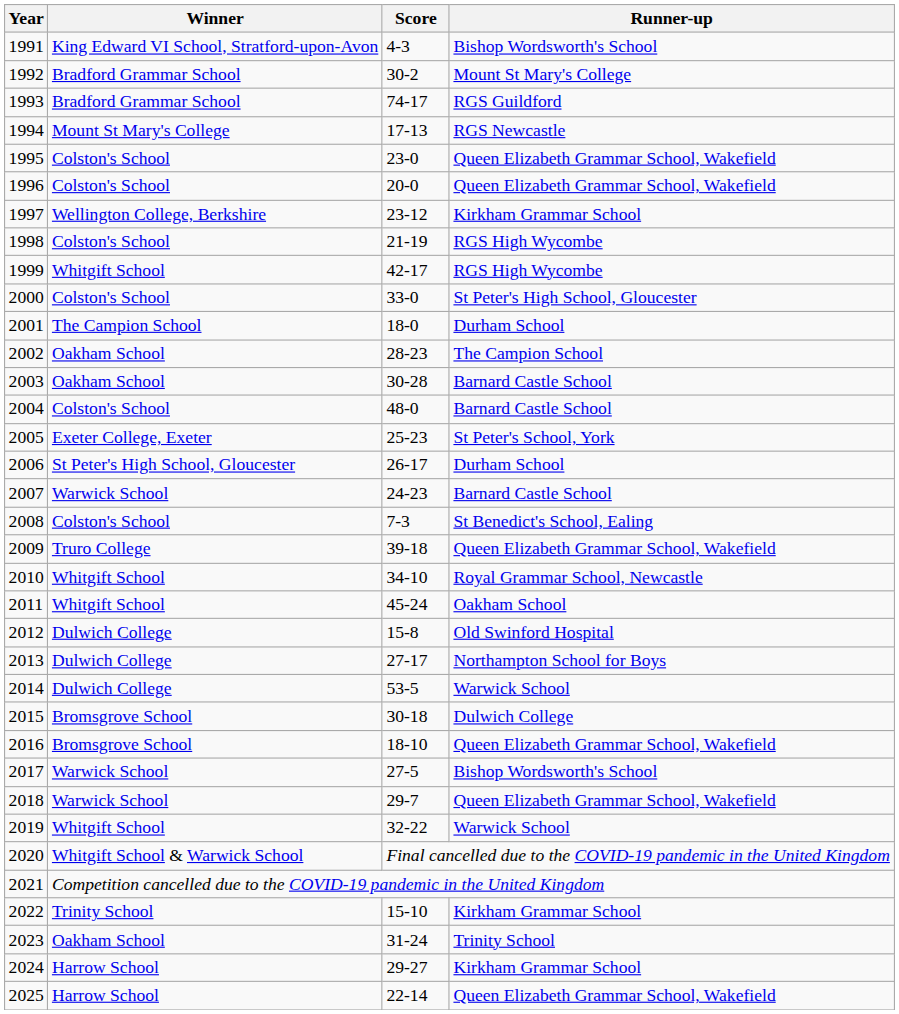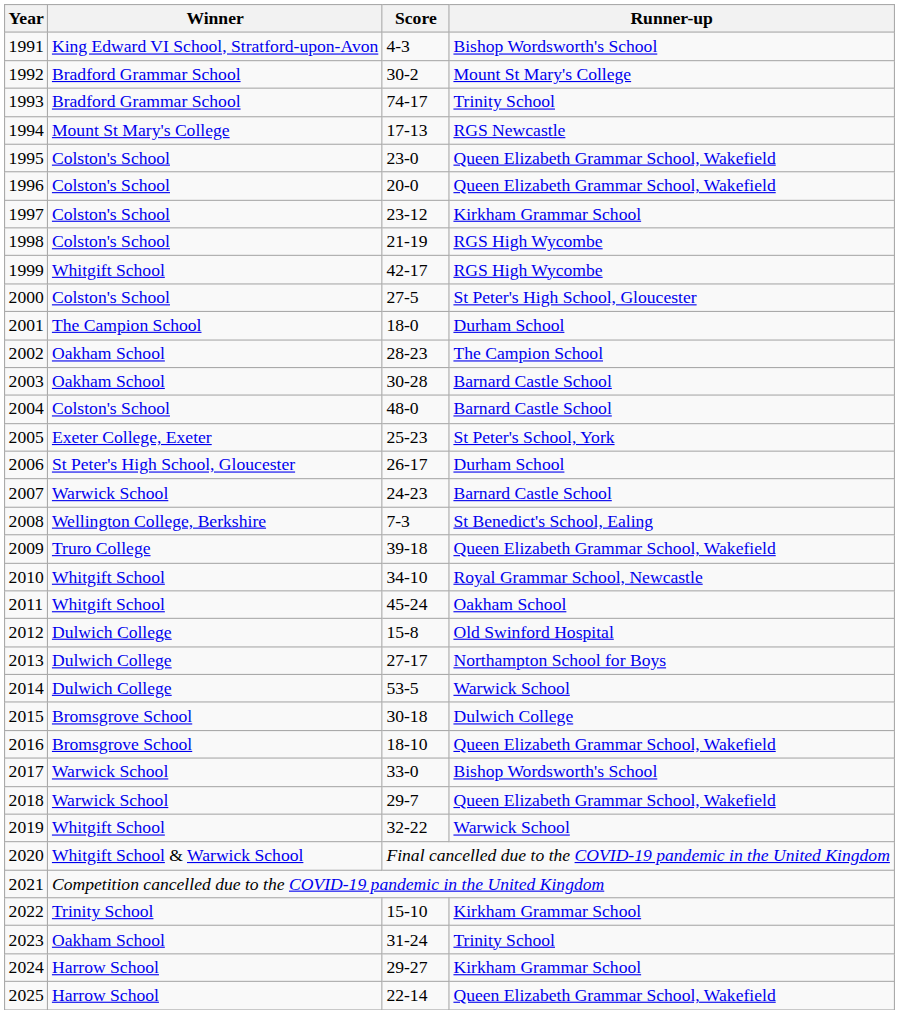1993 | Runner-up: RGS Guildford -> Trinity School
1997 | Winner: Wellington College, Berkshire -> Colston's School
2000 | Score: 33-0 -> 27-5
2008 | Winner: Colston's School -> Wellington College, Berkshire
2017 | Score: 27-5 -> 33-0
